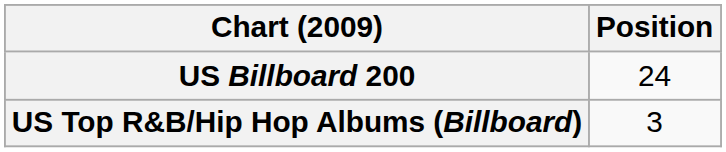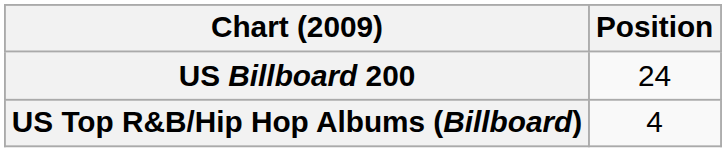US Top R&B/Hip Hop Albums (Billboard) | Position: 3 -> 4
